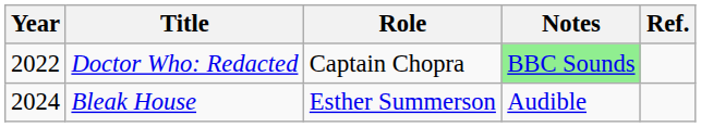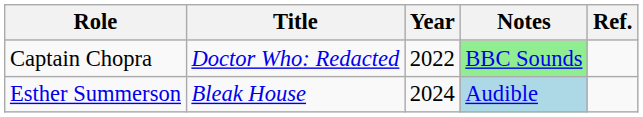columns swapped: Year <-> Role
Bleak House | Notes: no background -> lightblue background
